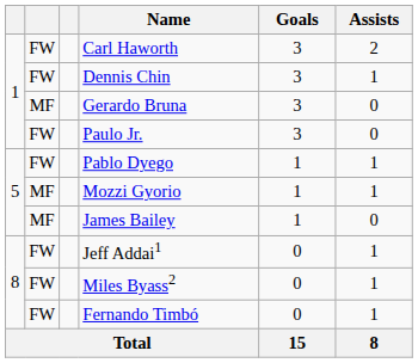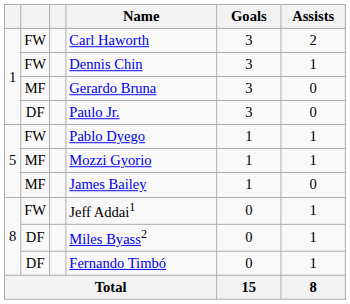Paulo Jr. | column 2: FW -> DF
Miles Byass2 | column 2: FW -> DF
Fernando Timbó | column 2: FW -> DF
